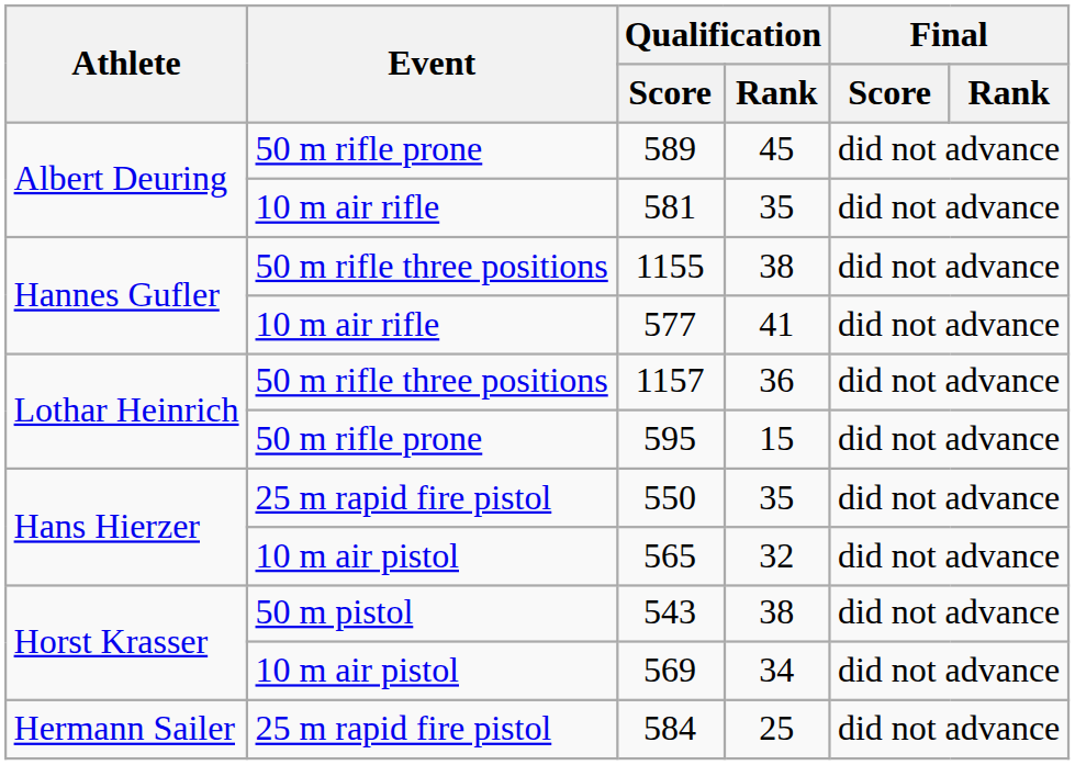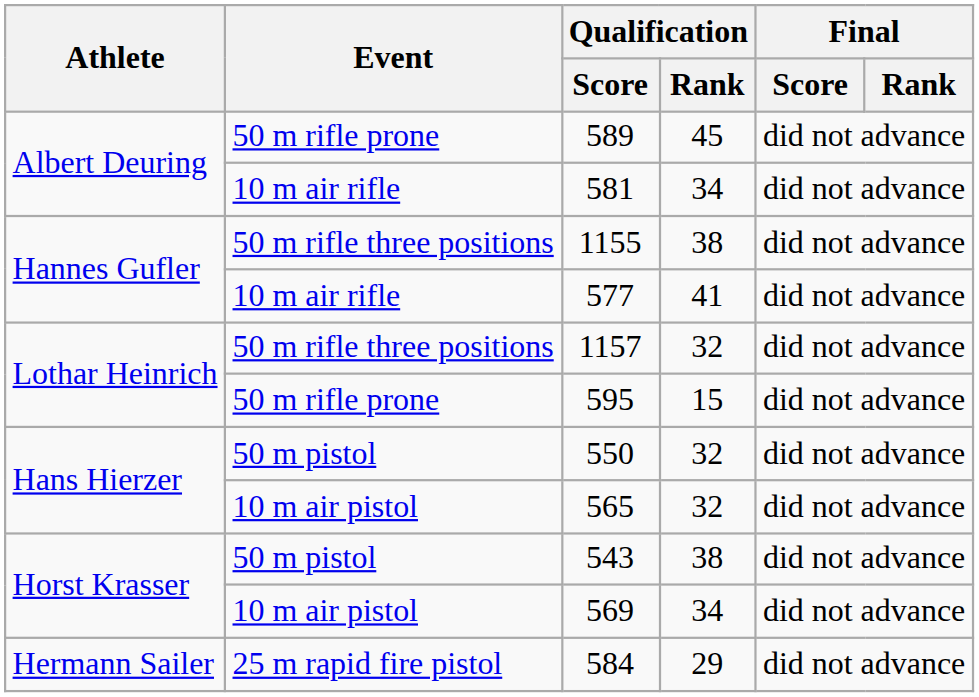581 | Qualification / Rank: 35 -> 34
1157 | Qualification / Rank: 36 -> 32
550 | Event: 25 m rapid fire pistol -> 50 m pistol
550 | Qualification / Rank: 35 -> 32
584 | Qualification / Rank: 25 -> 29
